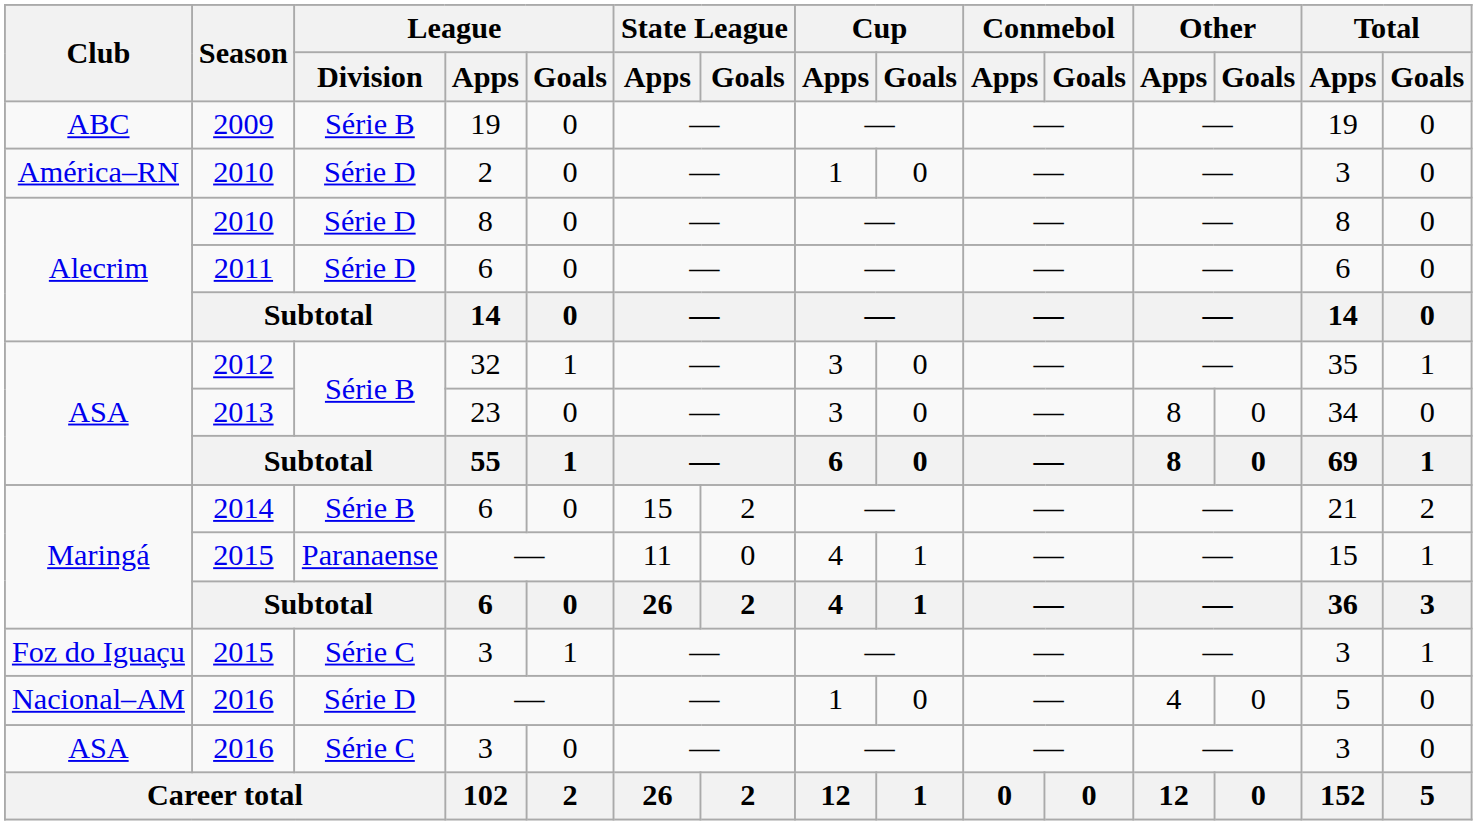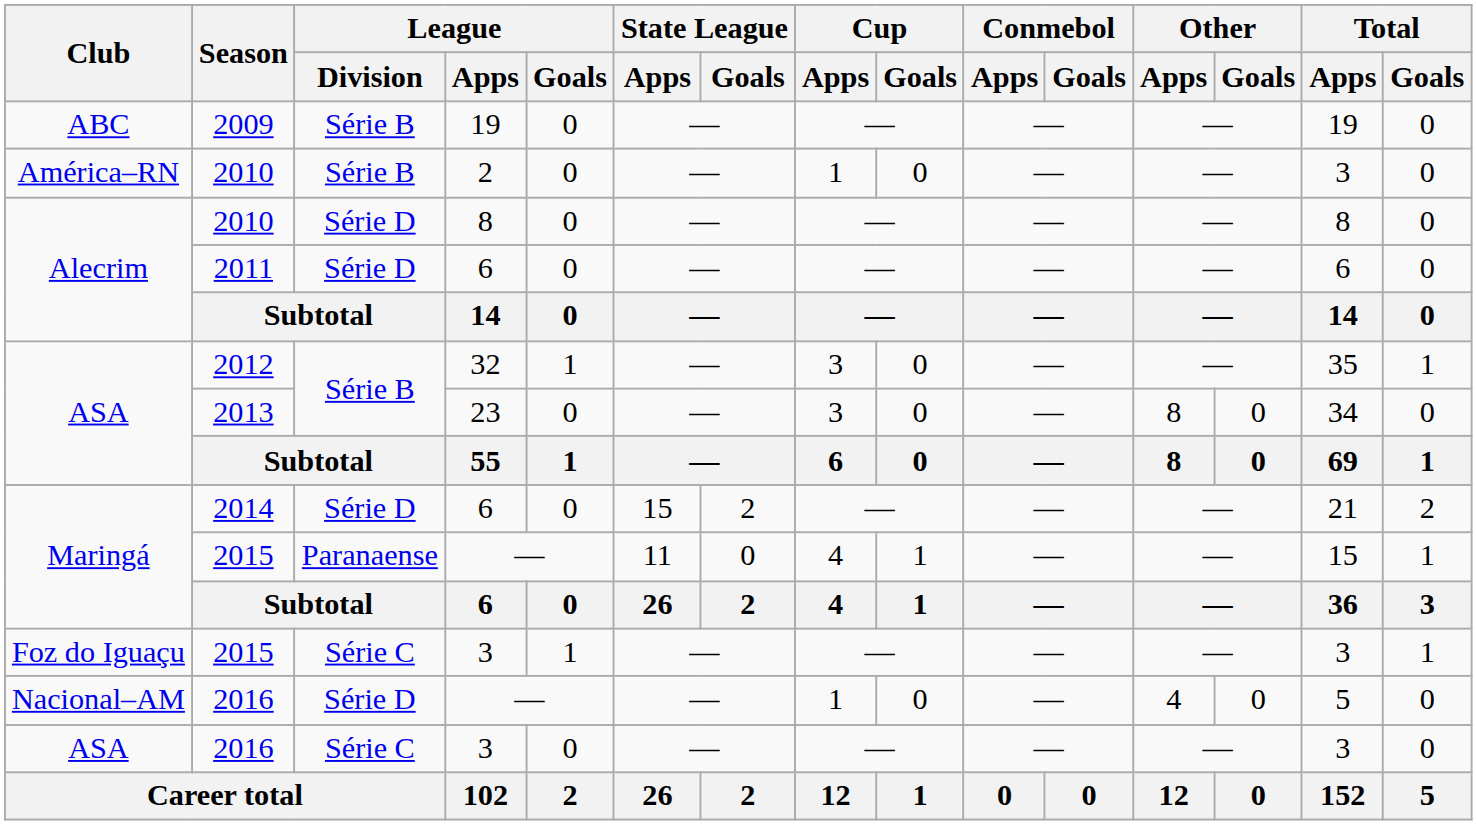2010 / 2 | League / Division: Série D -> Série B
2014 | League / Division: Série B -> Série D
